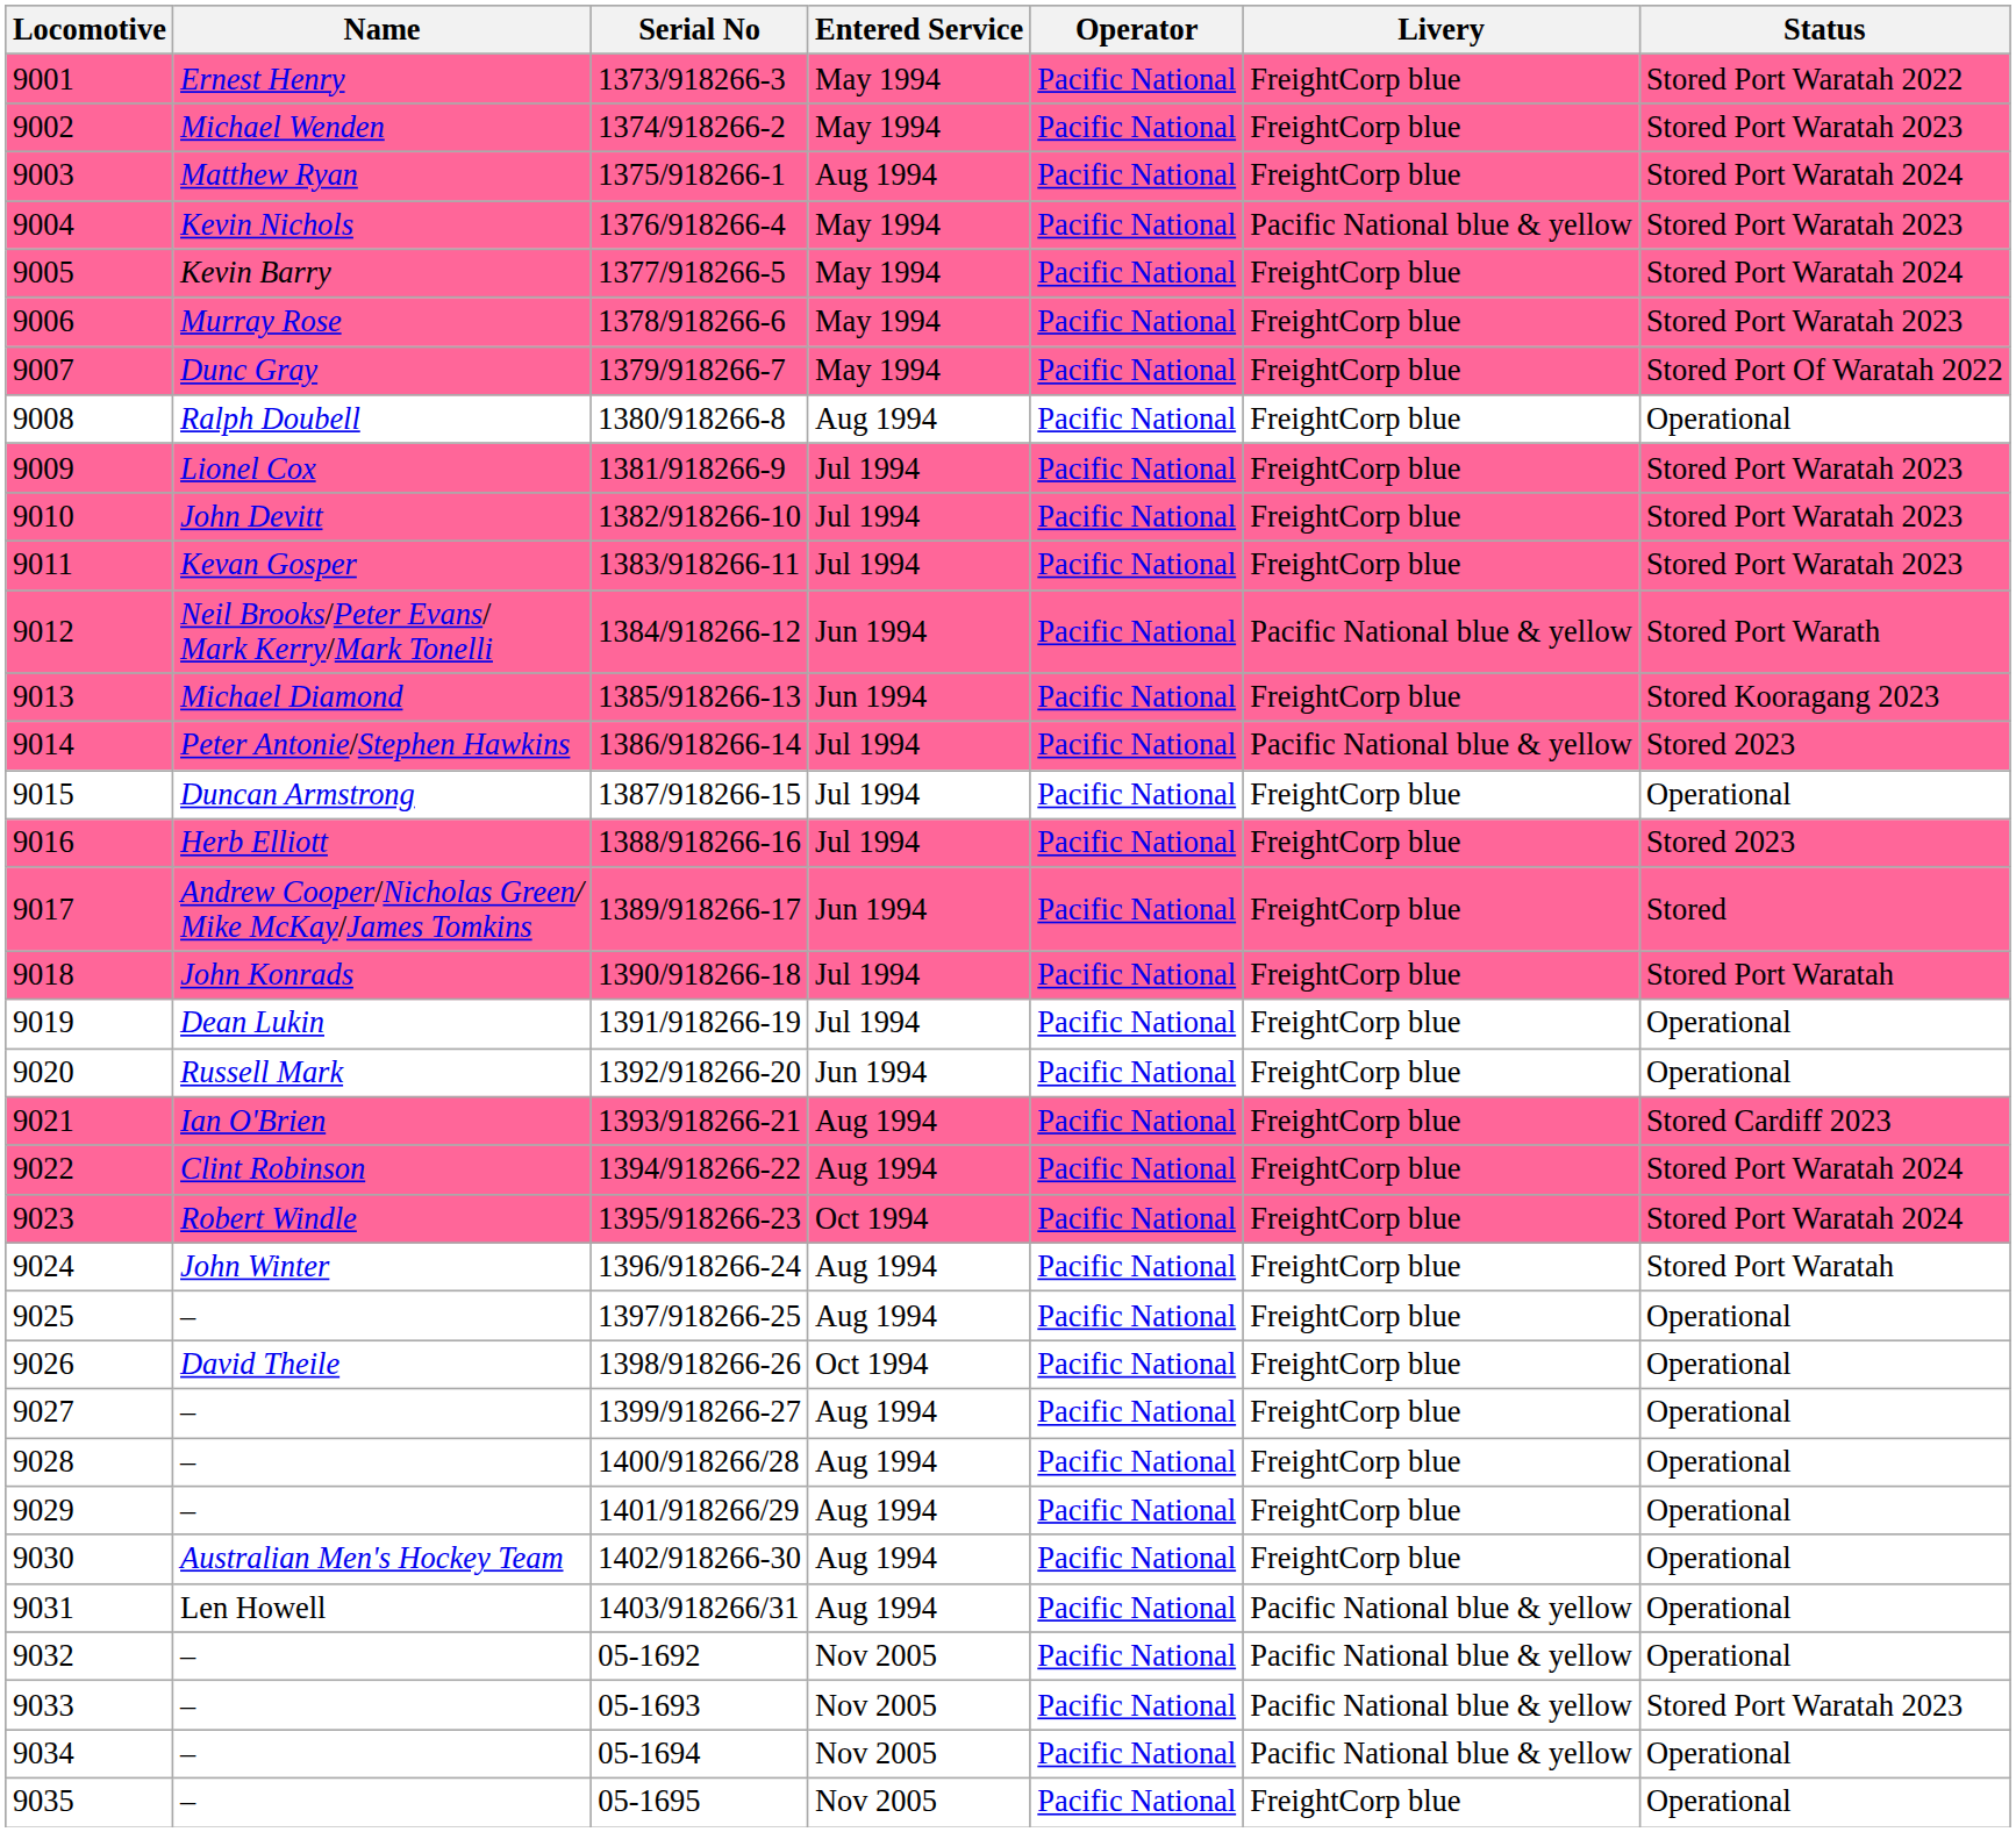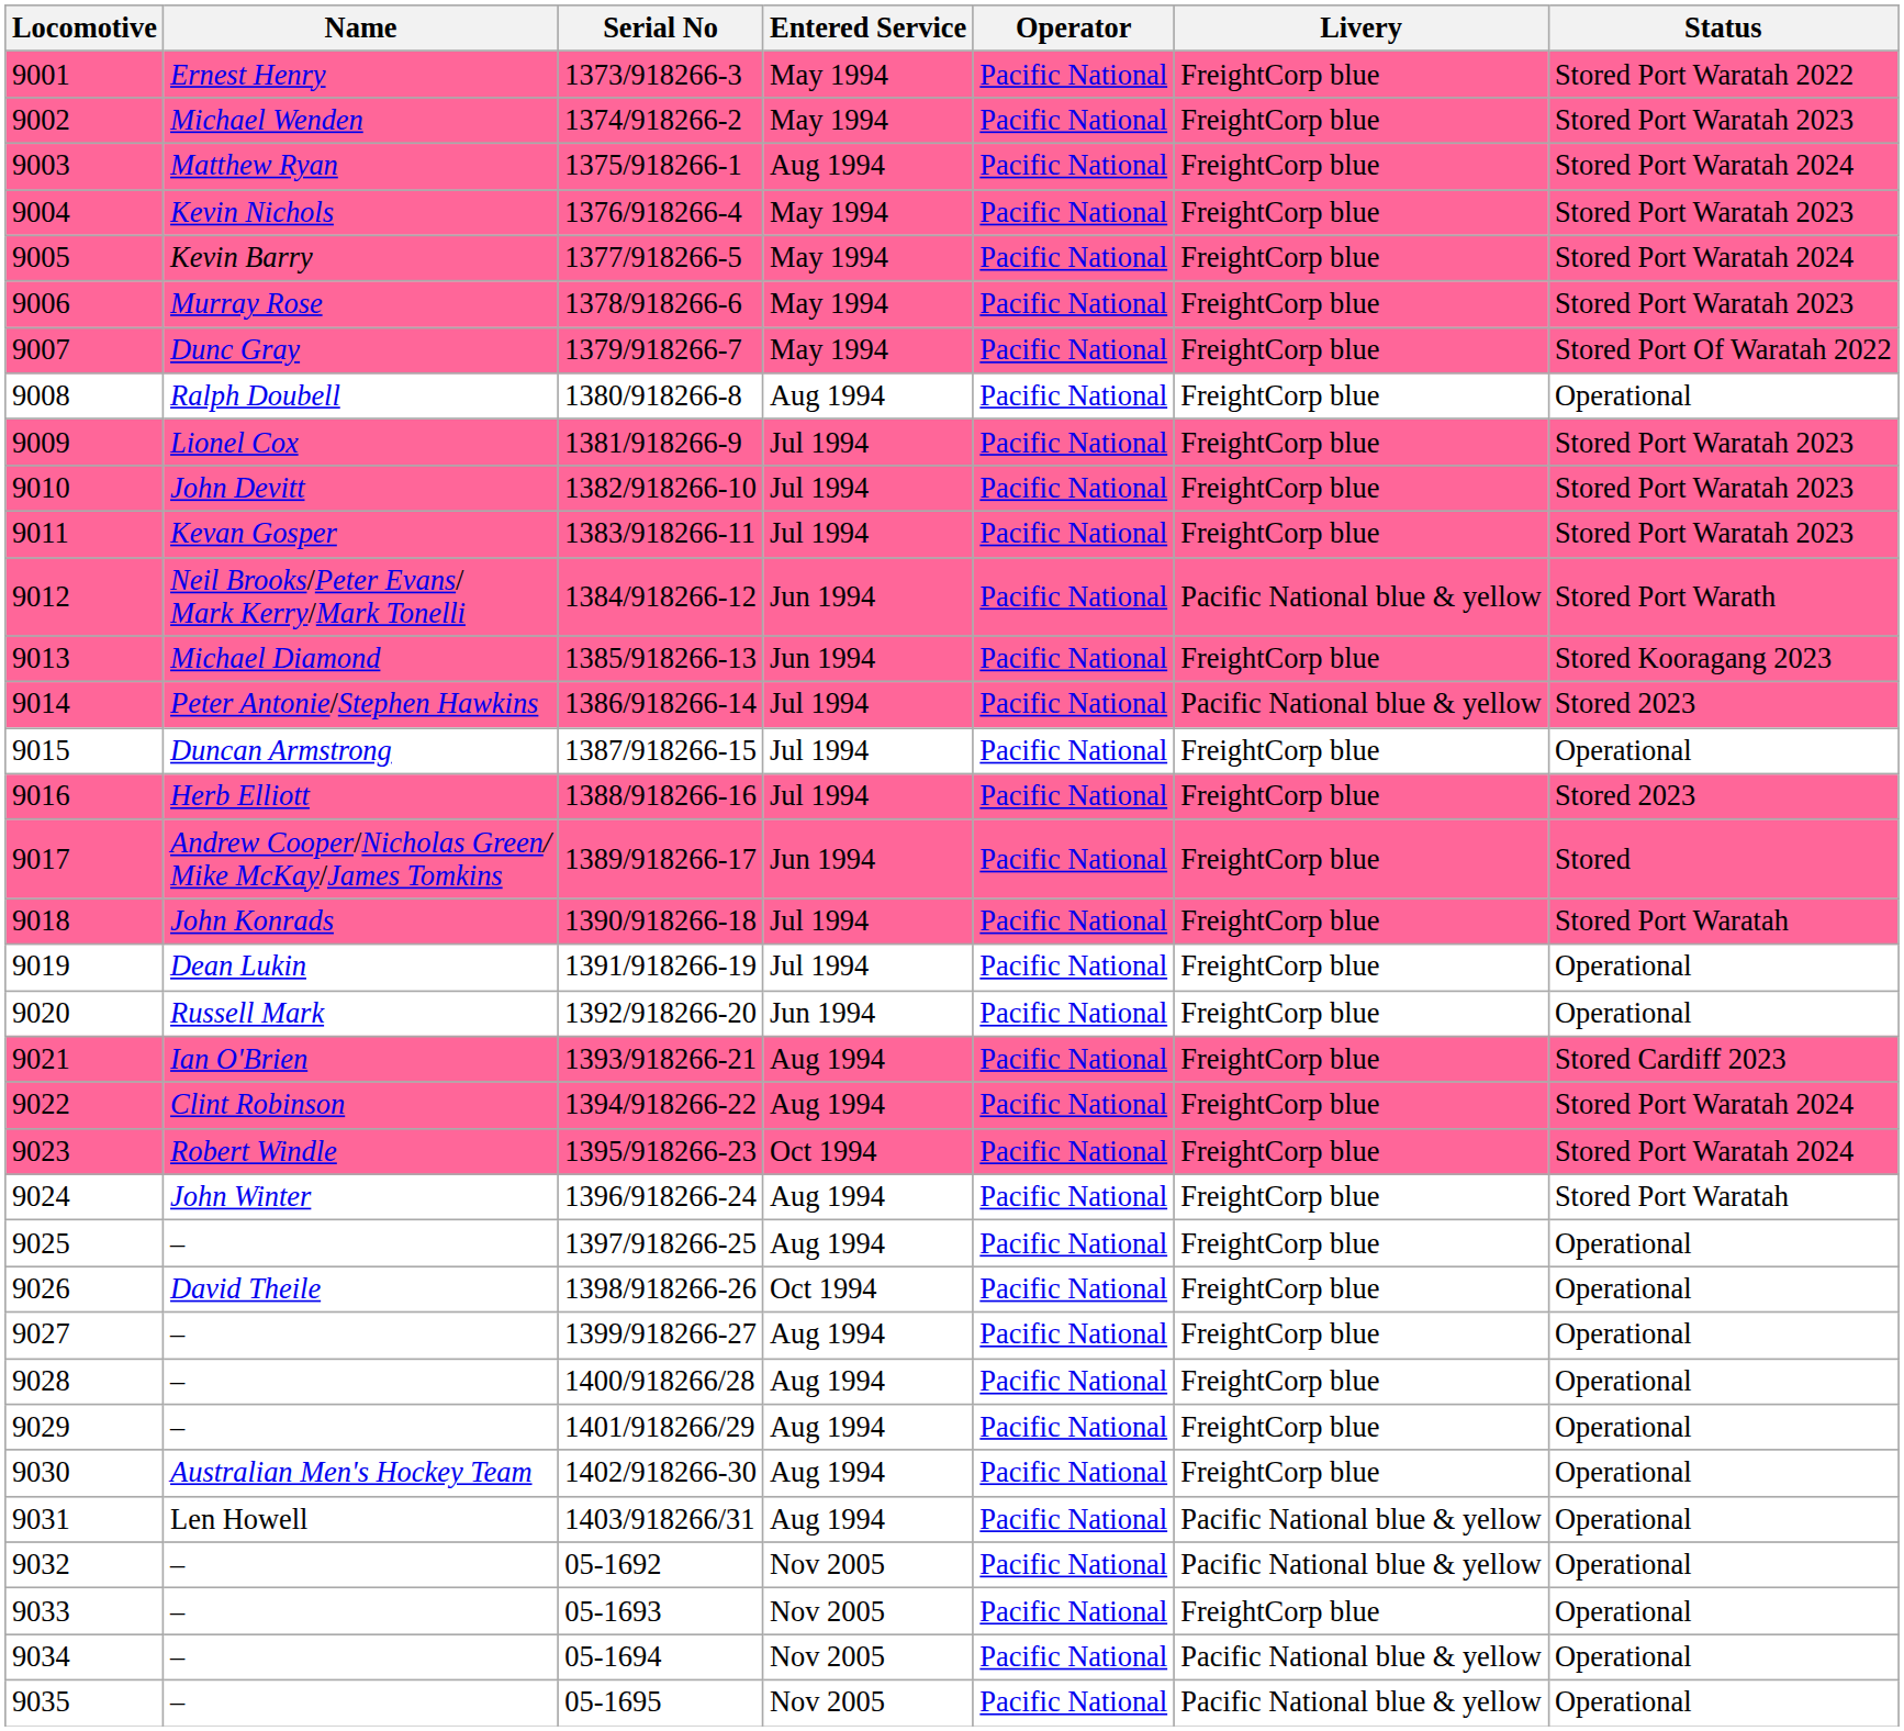9004 | Livery: Pacific National blue & yellow -> FreightCorp blue
9033 | Livery: Pacific National blue & yellow -> FreightCorp blue
9033 | Status: Stored Port Waratah 2023 -> Operational
9035 | Livery: FreightCorp blue -> Pacific National blue & yellow
